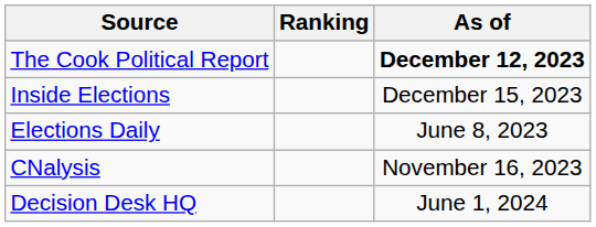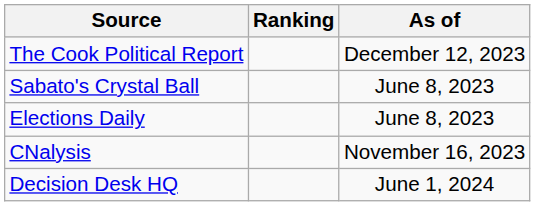The Cook Political Report | As of: bold -> normal
- row: Inside Elections | December 15, 2023
+ row: Sabato's Crystal Ball | June 8, 2023
